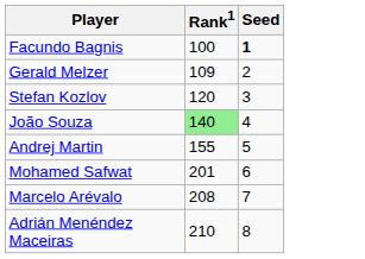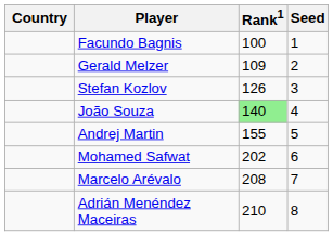+ column: Country
Facundo Bagnis | Seed: bold -> normal
Stefan Kozlov | Rank1: 120 -> 126
Mohamed Safwat | Rank1: 201 -> 202
